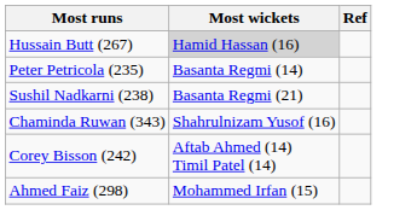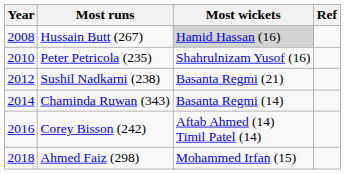+ column: Year | 2008 | 2010 | 2012 | 2014 | 2016 | 2018
Peter Petricola (235) | Most wickets: Basanta Regmi (14) -> Shahrulnizam Yusof (16)
Chaminda Ruwan (343) | Most wickets: Shahrulnizam Yusof (16) -> Basanta Regmi (14)
